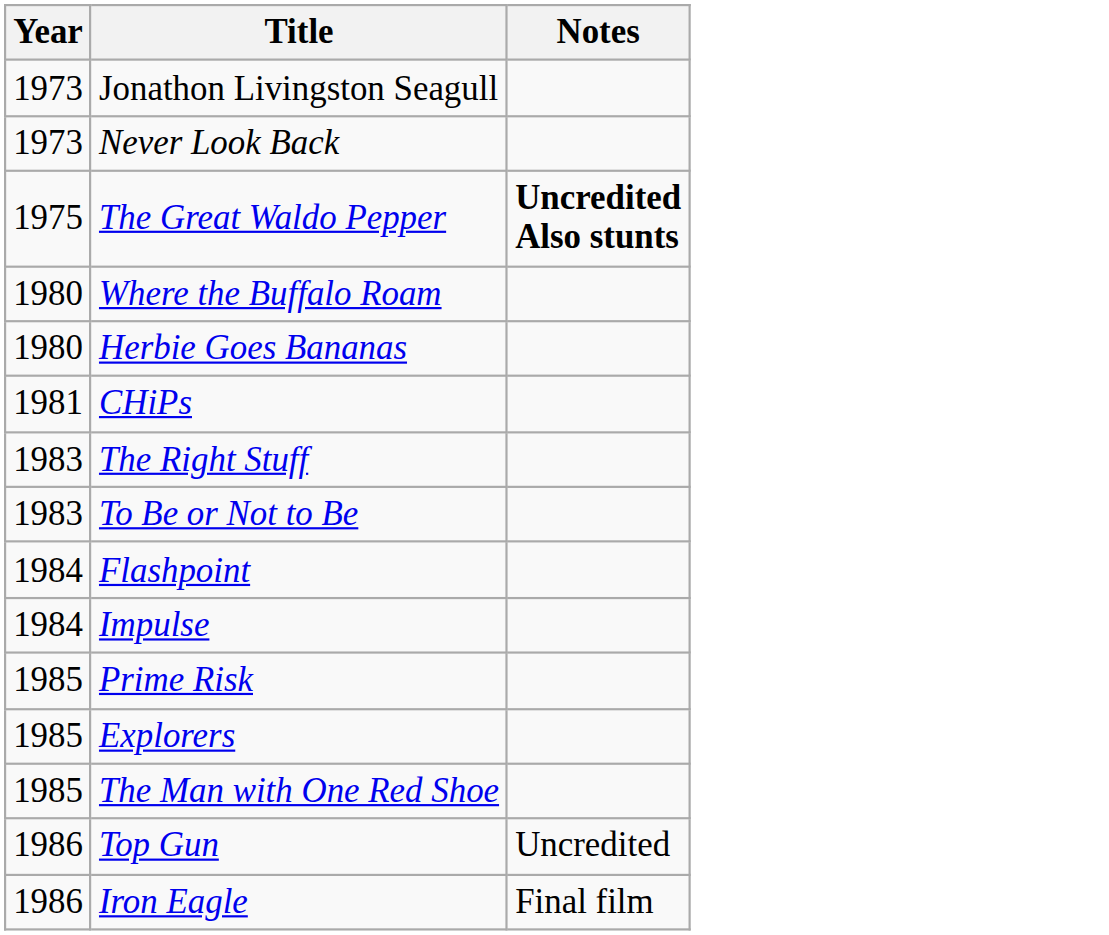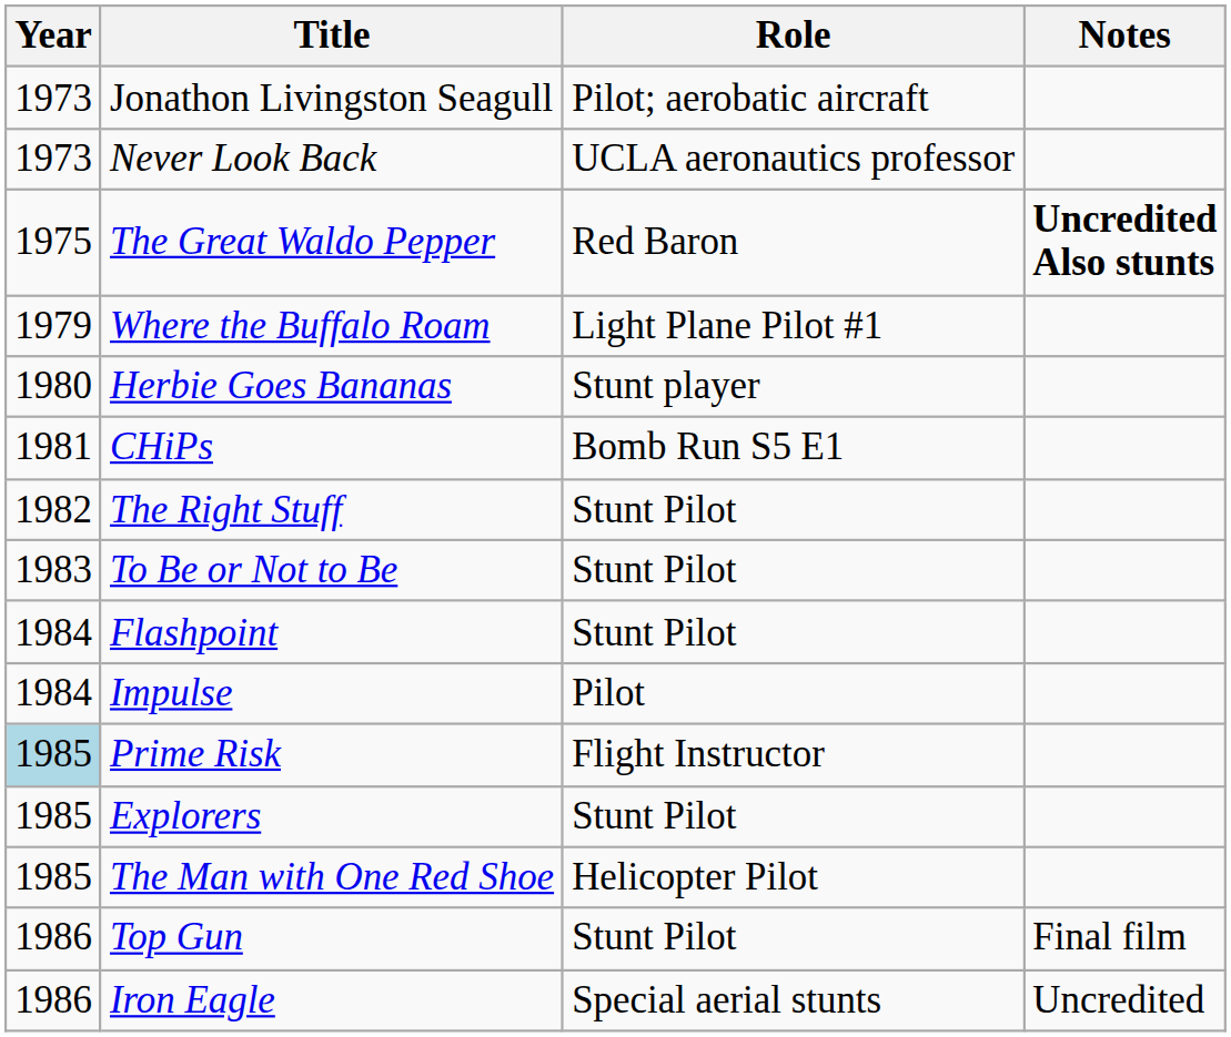+ column: Role | Pilot; aerobatic aircraft | UCLA aeronautics professor | Red Baron | Light Plane Pilot #1 | Stunt player | Bomb Run S5 E1 | Stunt Pilot | Stunt Pilot | Stunt Pilot | Pilot | Flight Instructor | Stunt Pilot | Helicopter Pilot | Stunt Pilot | Special aerial stunts
Where the Buffalo Roam | Year: 1980 -> 1979
The Right Stuff | Year: 1983 -> 1982
Prime Risk | Year: no background -> lightblue background
Top Gun | Notes: Uncredited -> Final film
Iron Eagle | Notes: Final film -> Uncredited
